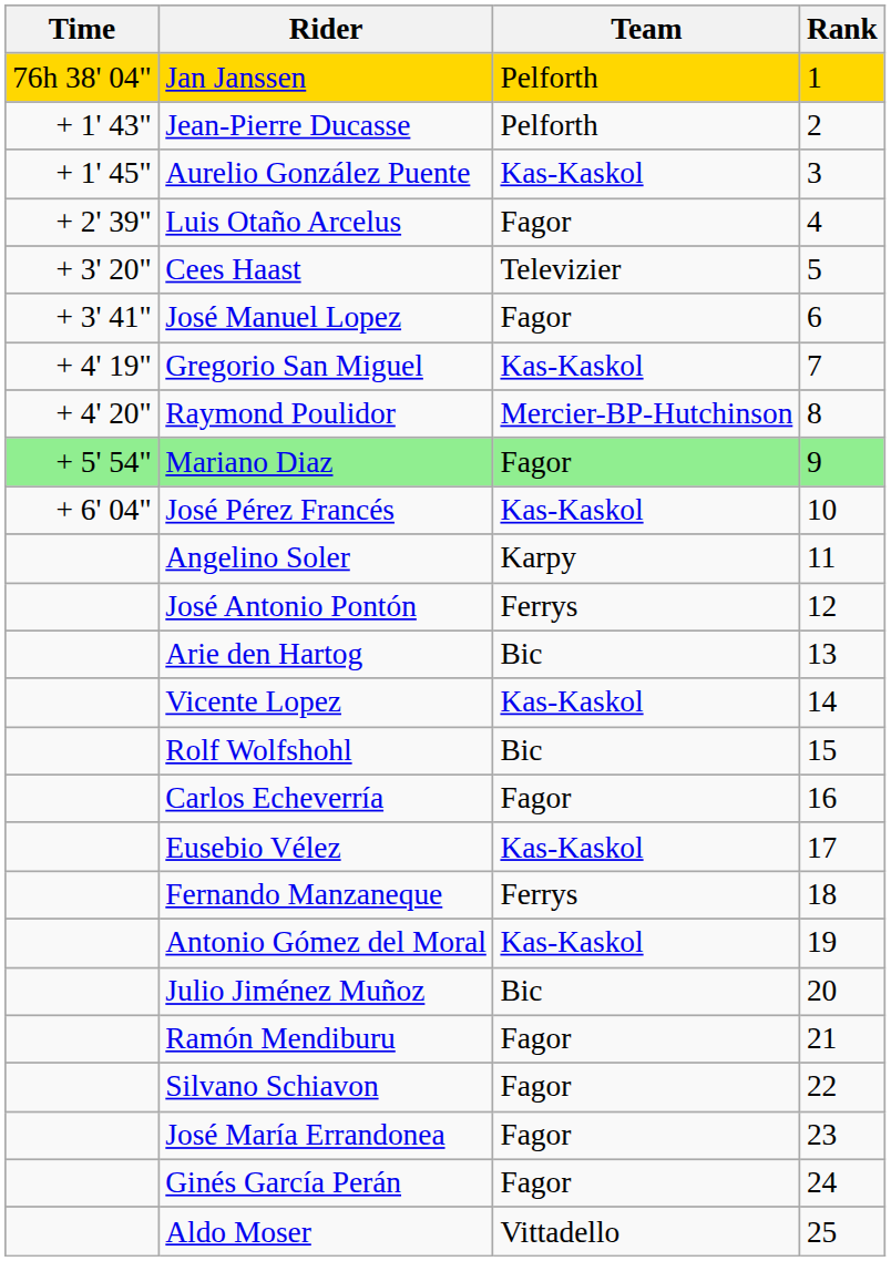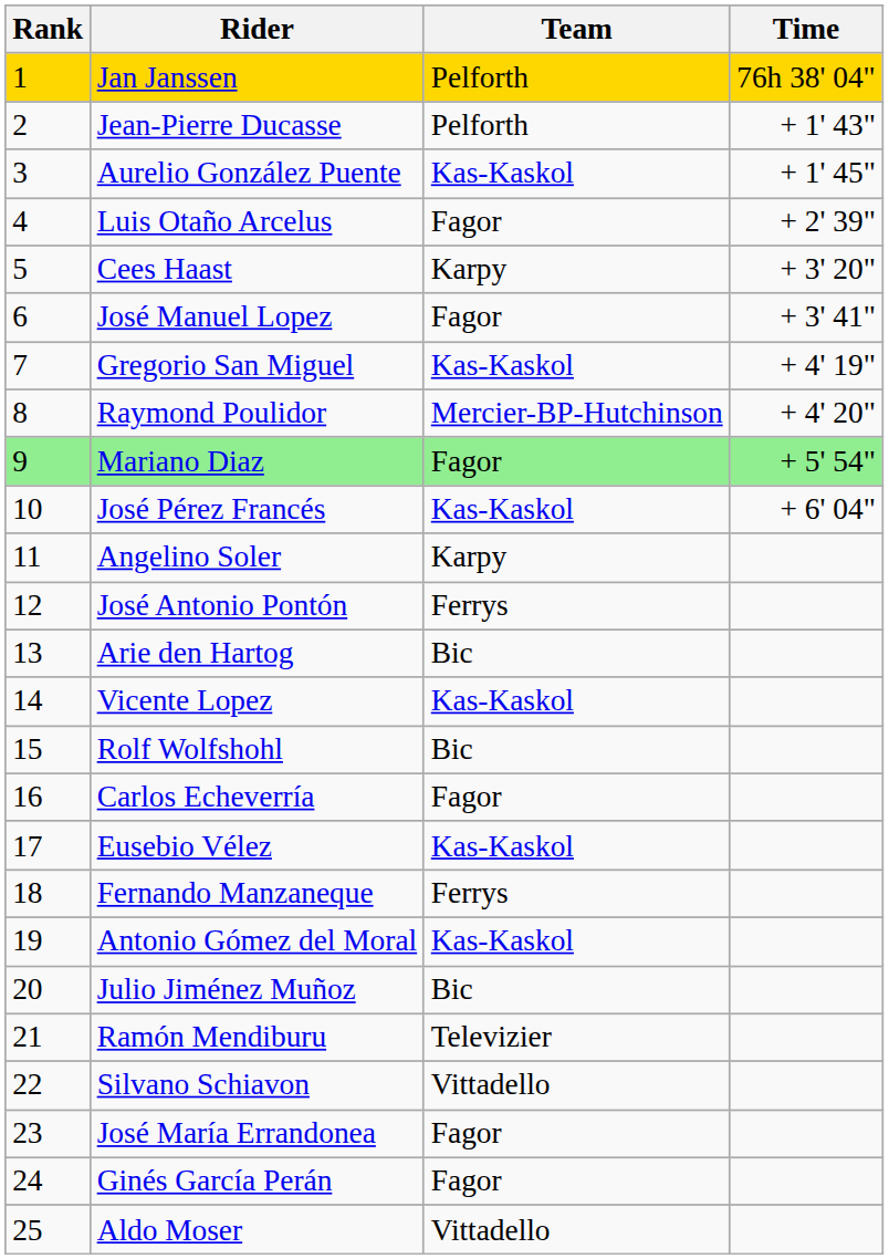columns swapped: Rank <-> Time
Cees Haast | Team: Televizier -> Karpy
Ramón Mendiburu | Team: Fagor -> Televizier
Silvano Schiavon | Team: Fagor -> Vittadello
